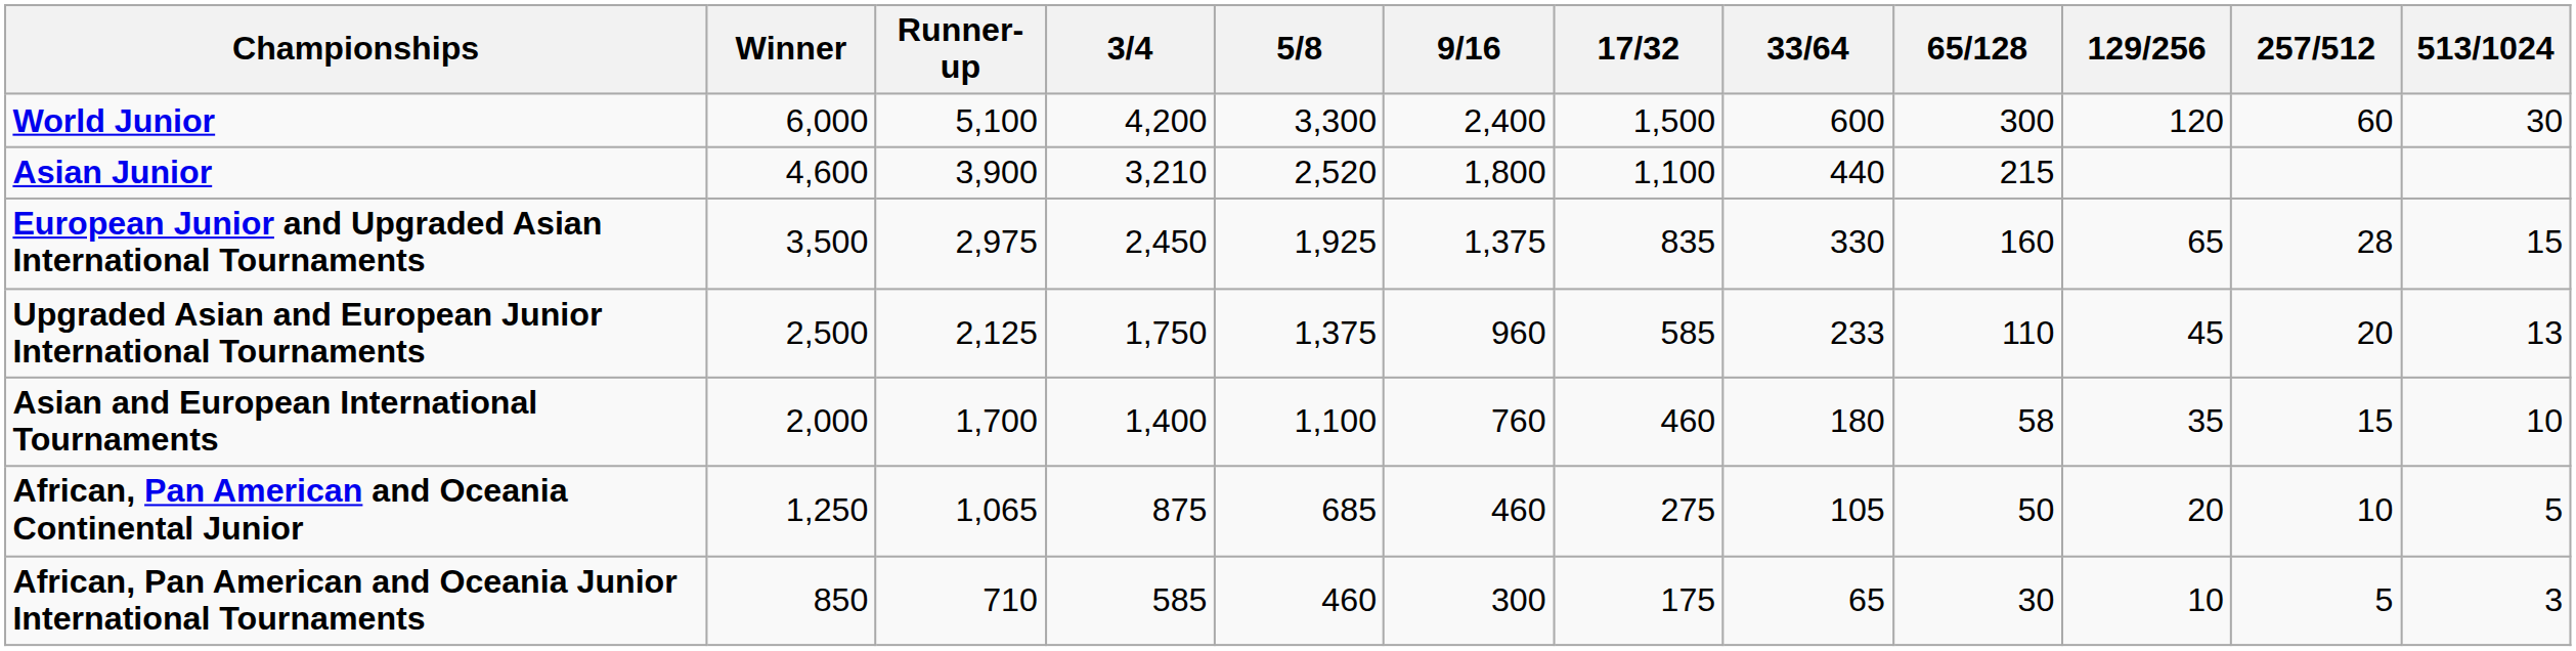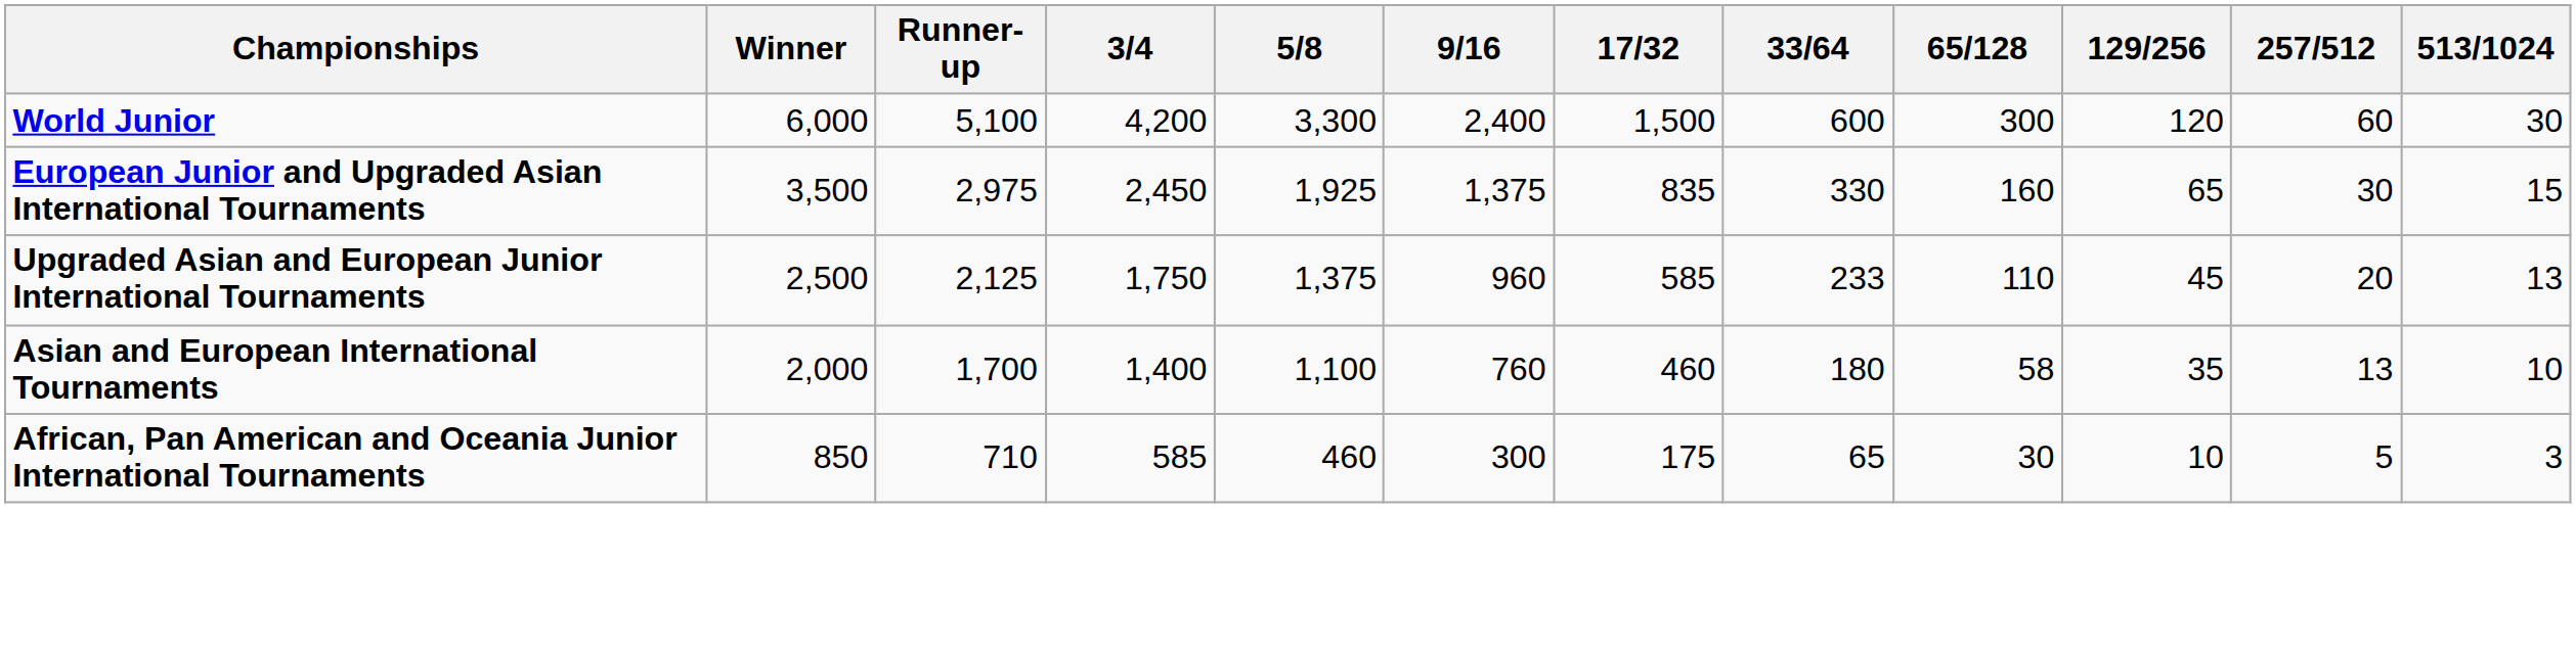- row: Asian Junior | 4,600 | 3,900 | 3,210 | 2,520 | 1,800 | 1,100 | 440 | 215
European Junior and Upgraded Asian International Tournaments | 257/512: 28 -> 30
Asian and European International Tournaments | 257/512: 15 -> 13
- row: African, Pan American and Oceania Continental Junior | 1,250 | 1,065 | 875 | 685 | 460 | 275 | 105 | 50 | 20 | 10 | 5
